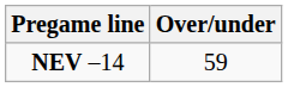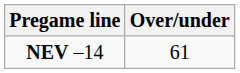NEV –14 | Over/under: 59 -> 61
